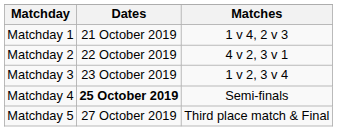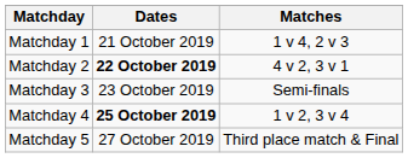Matchday 2 | Dates: normal -> bold
Matchday 3 | Matches: 1 v 2, 3 v 4 -> Semi-finals
Matchday 4 | Matches: Semi-finals -> 1 v 2, 3 v 4
